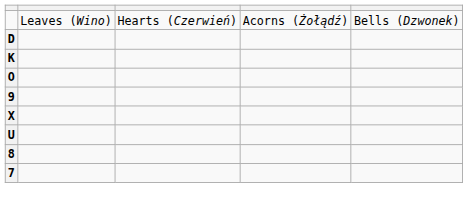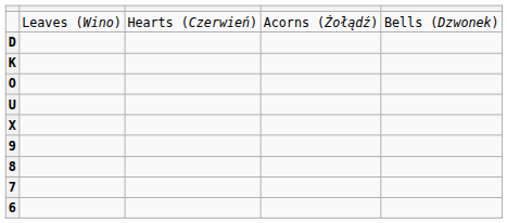rows swapped: U <-> 9
+ row: 6
